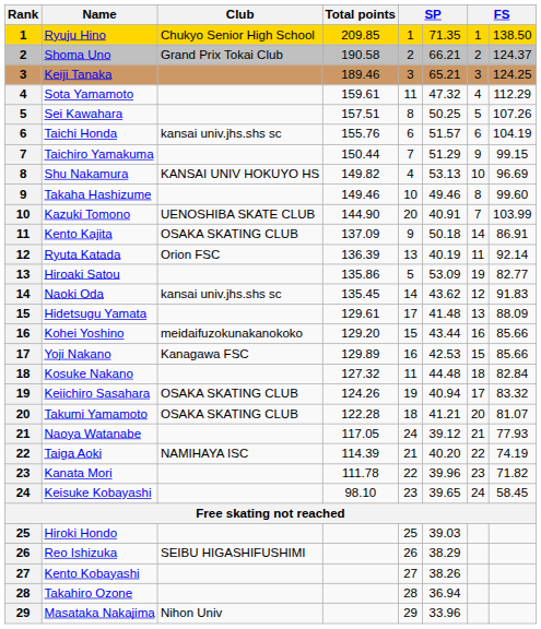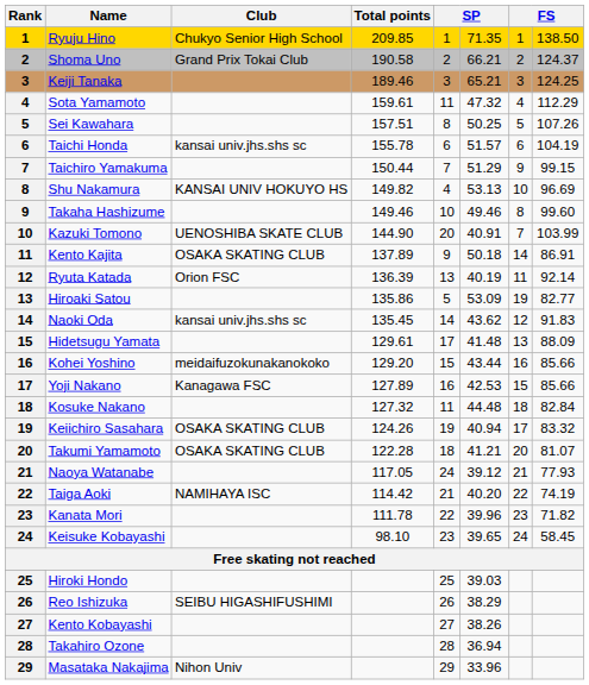Taichi Honda | Total points: 155.76 -> 155.78
Kento Kajita | Total points: 137.09 -> 137.89
Yoji Nakano | Total points: 129.89 -> 127.89
Taiga Aoki | Total points: 114.39 -> 114.42
